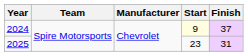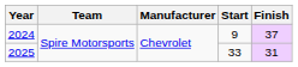2024 | Start: lightyellow background -> no background
2025 | Start: 23 -> 33
